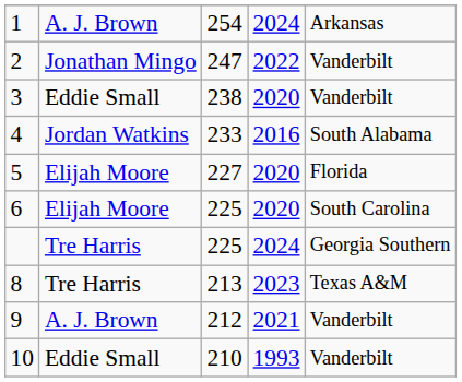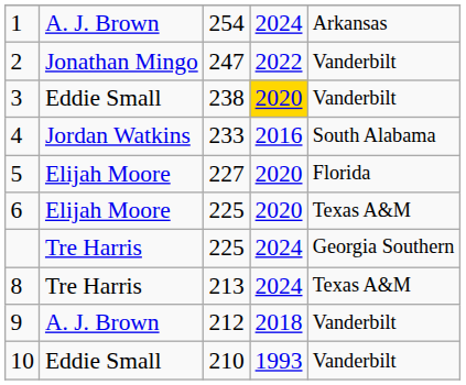3 | column 4: no background -> gold background
6 | column 5: South Carolina -> Texas A&M
8 | column 4: 2023 -> 2024
9 | column 4: 2021 -> 2018
